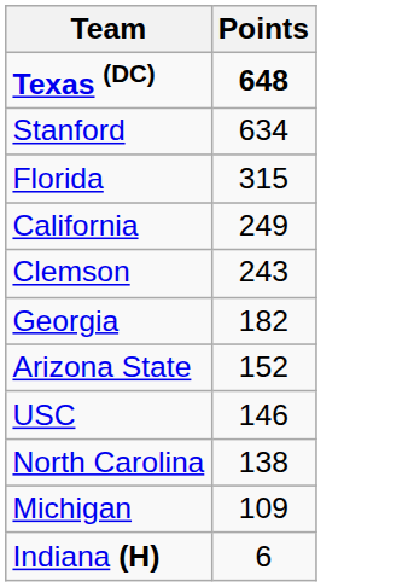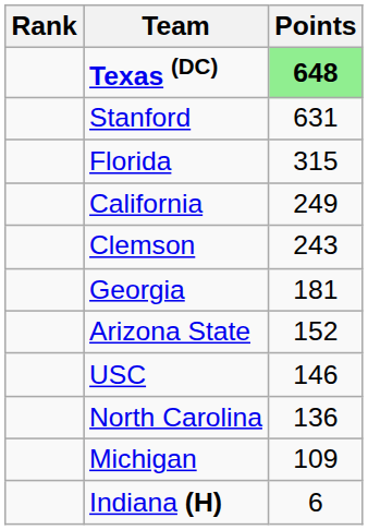+ column: Rank
Texas (DC) | Points: no background -> lightgreen background
Stanford | Points: 634 -> 631
Georgia | Points: 182 -> 181
North Carolina | Points: 138 -> 136
